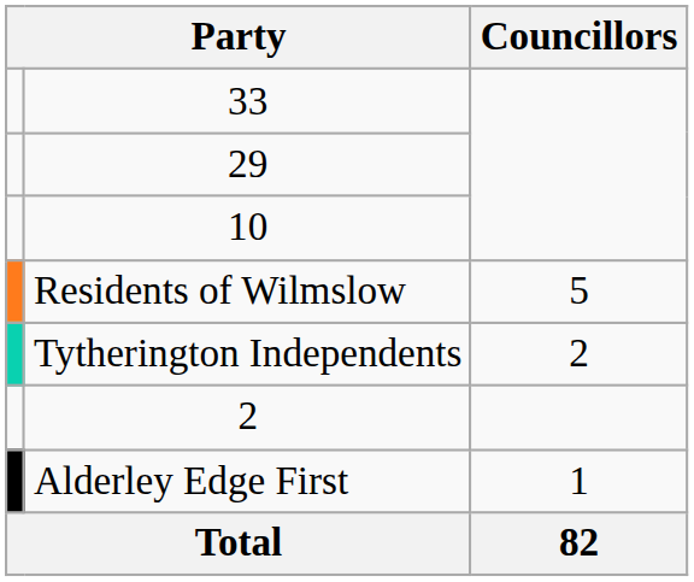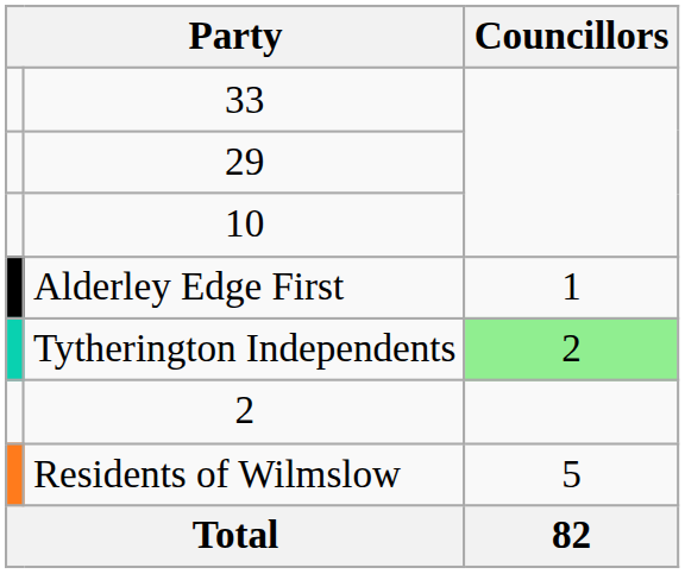rows swapped: Residents of Wilmslow <-> Alderley Edge First
Tytherington Independents | Councillors: no background -> lightgreen background
